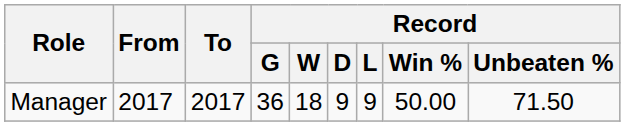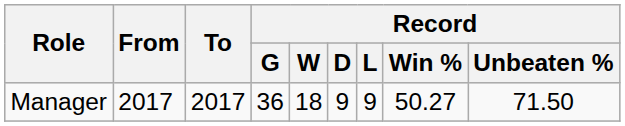Manager | Record / Win %: 50.00 -> 50.27
